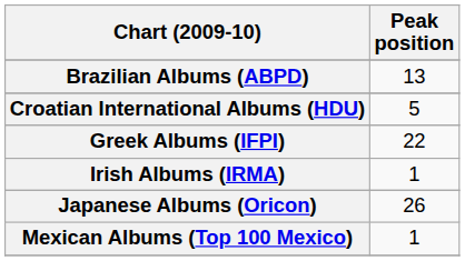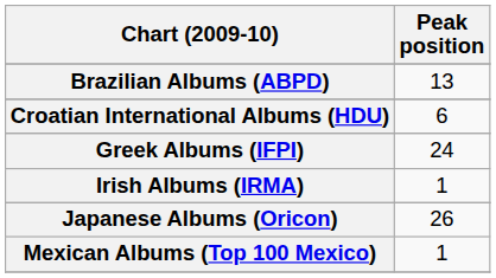Croatian International Albums (HDU) | Peak position: 5 -> 6
Greek Albums (IFPI) | Peak position: 22 -> 24
